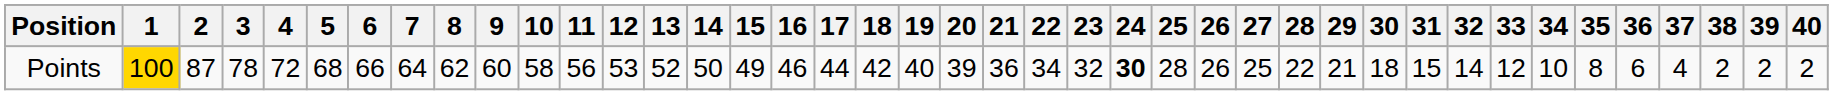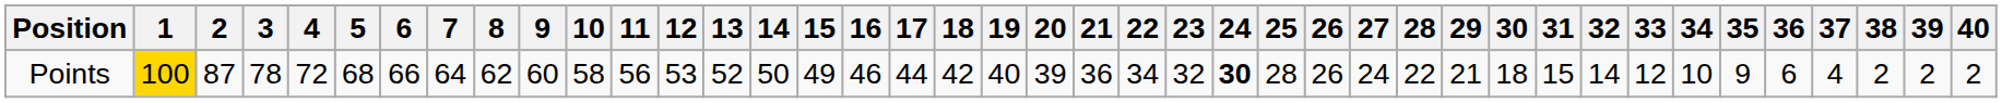Points | 27: 25 -> 24
Points | 35: 8 -> 9
